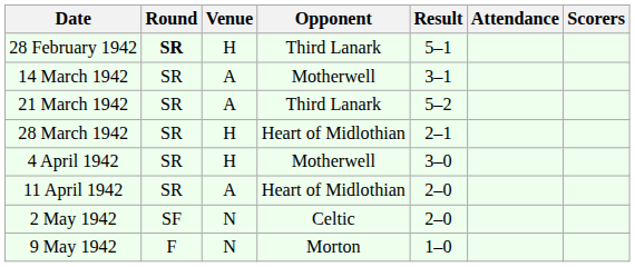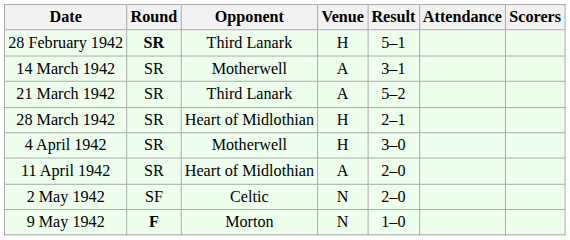columns swapped: Opponent <-> Venue
9 May 1942 | Round: normal -> bold
